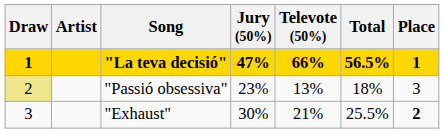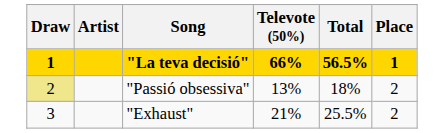- column: Jury (50%) | 47% | 23% | 30%
"Passió obsessiva" | Place: 3 -> 2
"Exhaust" | Place: bold -> normal
